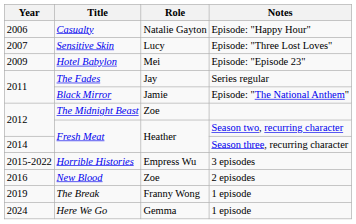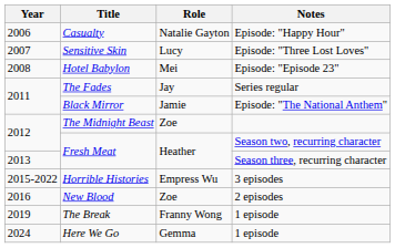Hotel Babylon | Year: 2009 -> 2008
Fresh Meat / Season three, recurring character | Year: 2014 -> 2013
